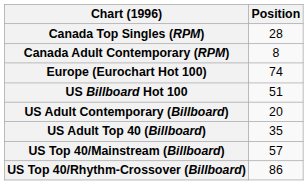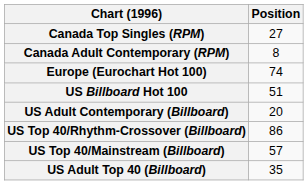Canada Top Singles (RPM) | Position: 28 -> 27
rows swapped: US Adult Top 40 (Billboard) <-> US Top 40/Rhythm-Crossover (Billboard)
